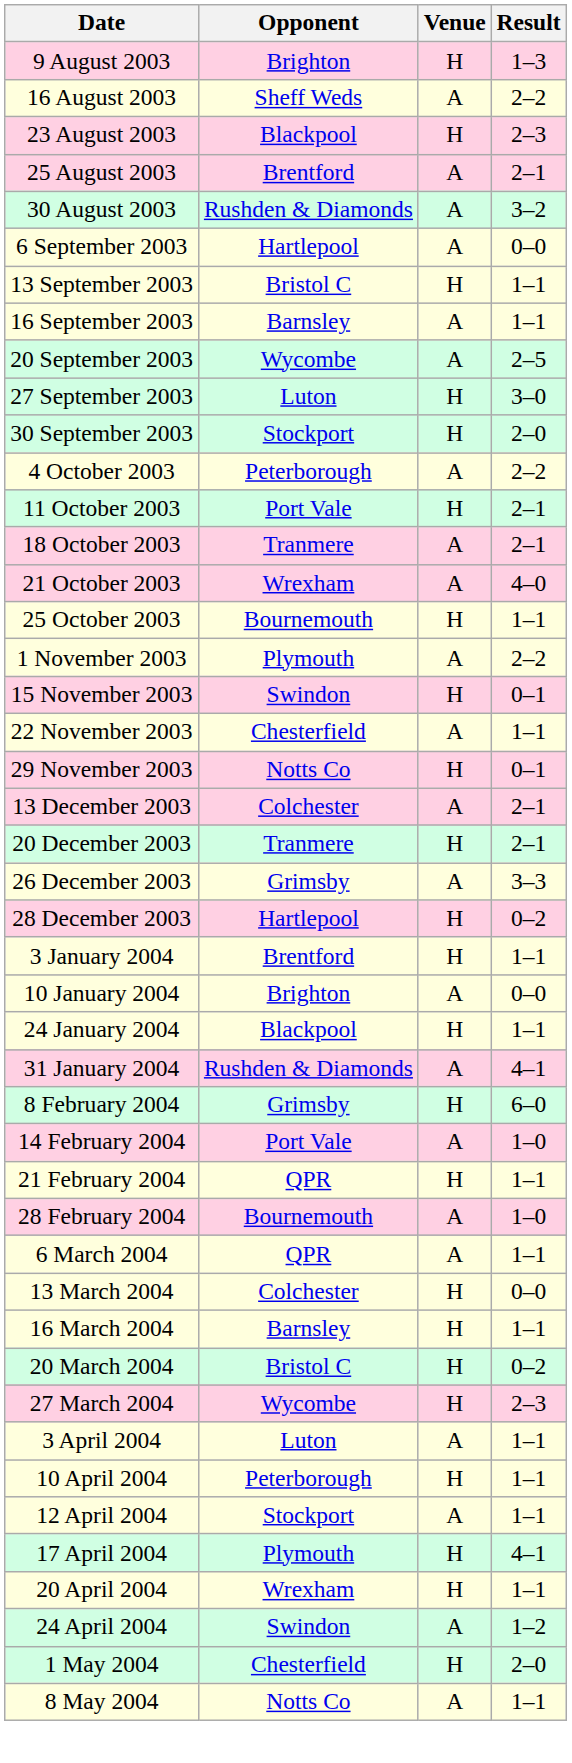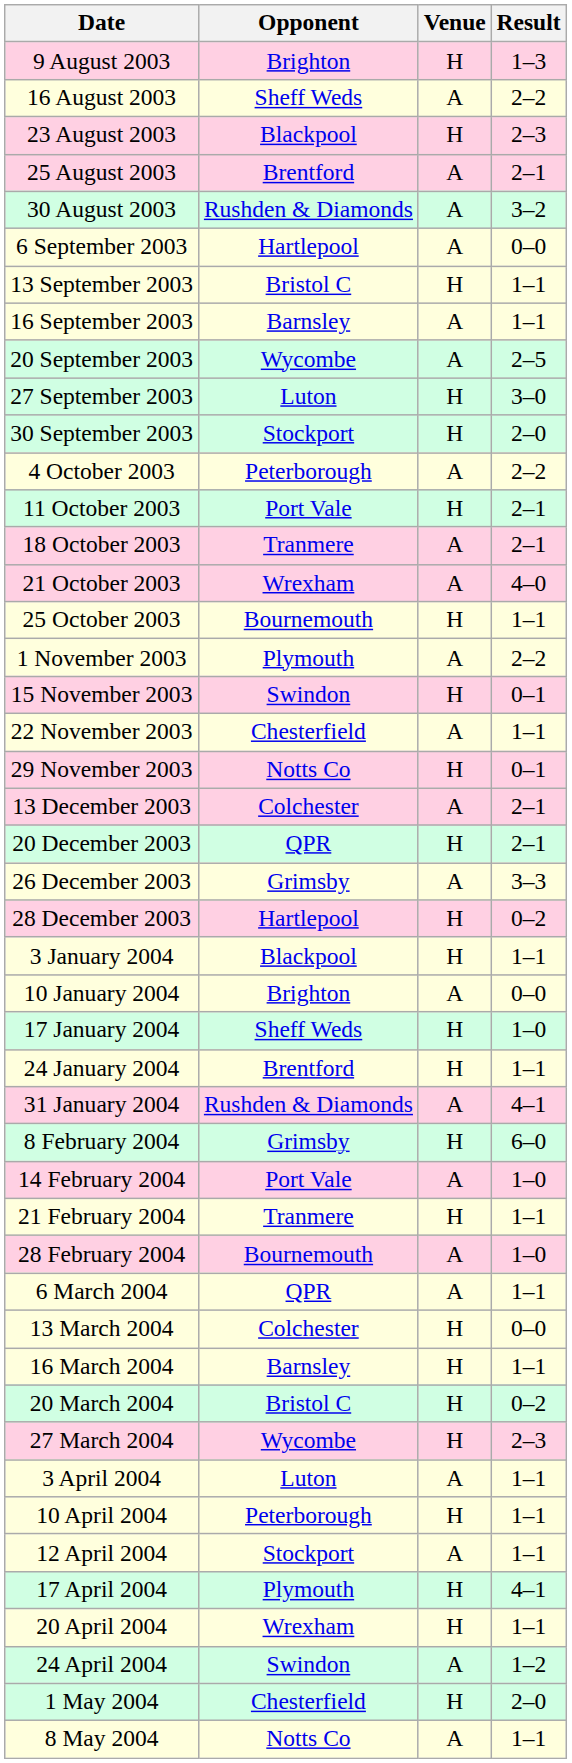20 December 2003 | Opponent: Tranmere -> QPR
3 January 2004 | Opponent: Brentford -> Blackpool
+ row: 17 January 2004 | Sheff Weds | H | 1–0
24 January 2004 | Opponent: Blackpool -> Brentford
21 February 2004 | Opponent: QPR -> Tranmere
